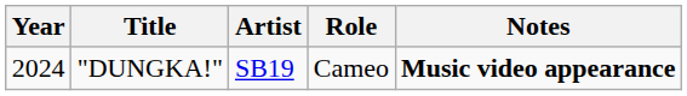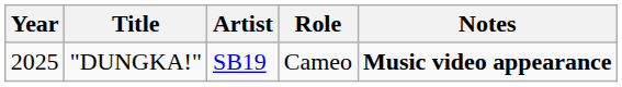"DUNGKA!" | Year: 2024 -> 2025
